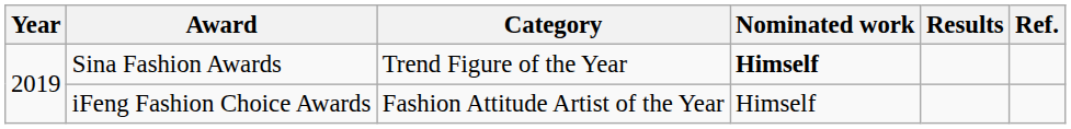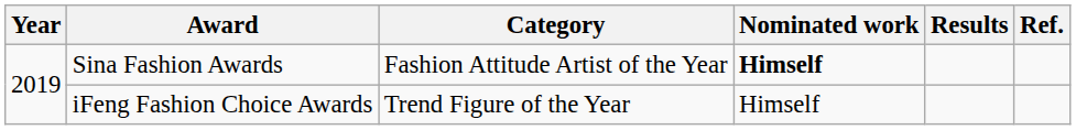Sina Fashion Awards | Category: Trend Figure of the Year -> Fashion Attitude Artist of the Year
iFeng Fashion Choice Awards | Category: Fashion Attitude Artist of the Year -> Trend Figure of the Year
